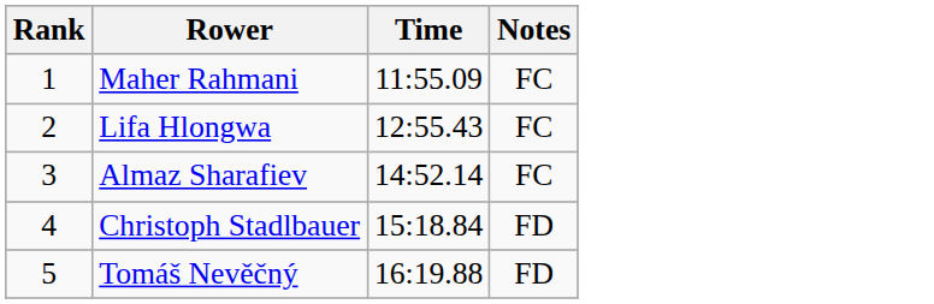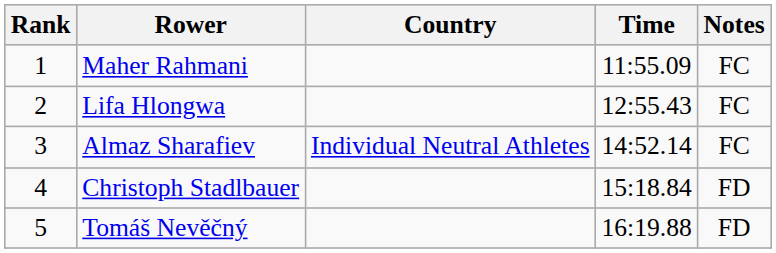+ column: Country | Individual Neutral Athletes
